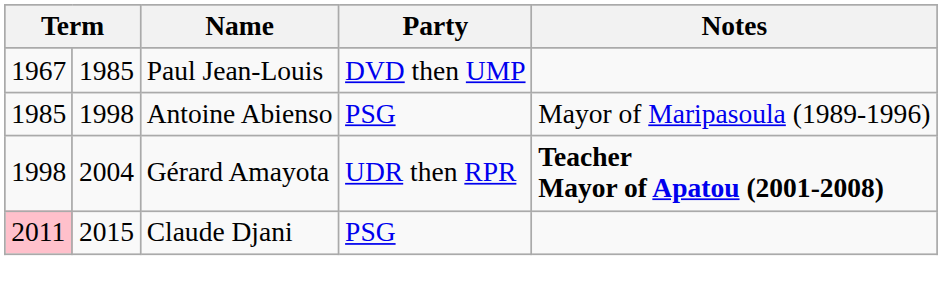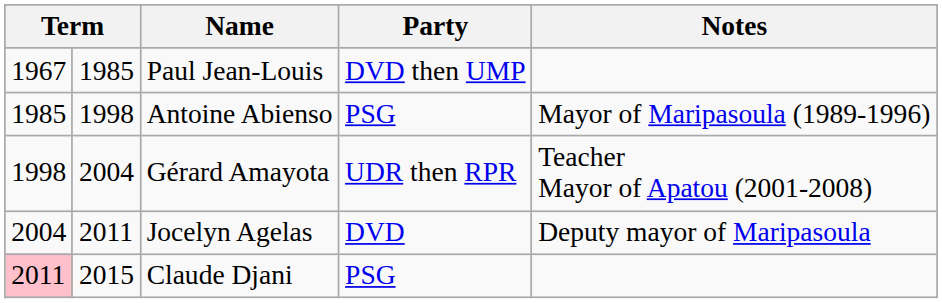Gérard Amayota | Notes: bold -> normal
+ row: 2004 | 2011 | Jocelyn Agelas | DVD | Deputy mayor of Maripasoula
